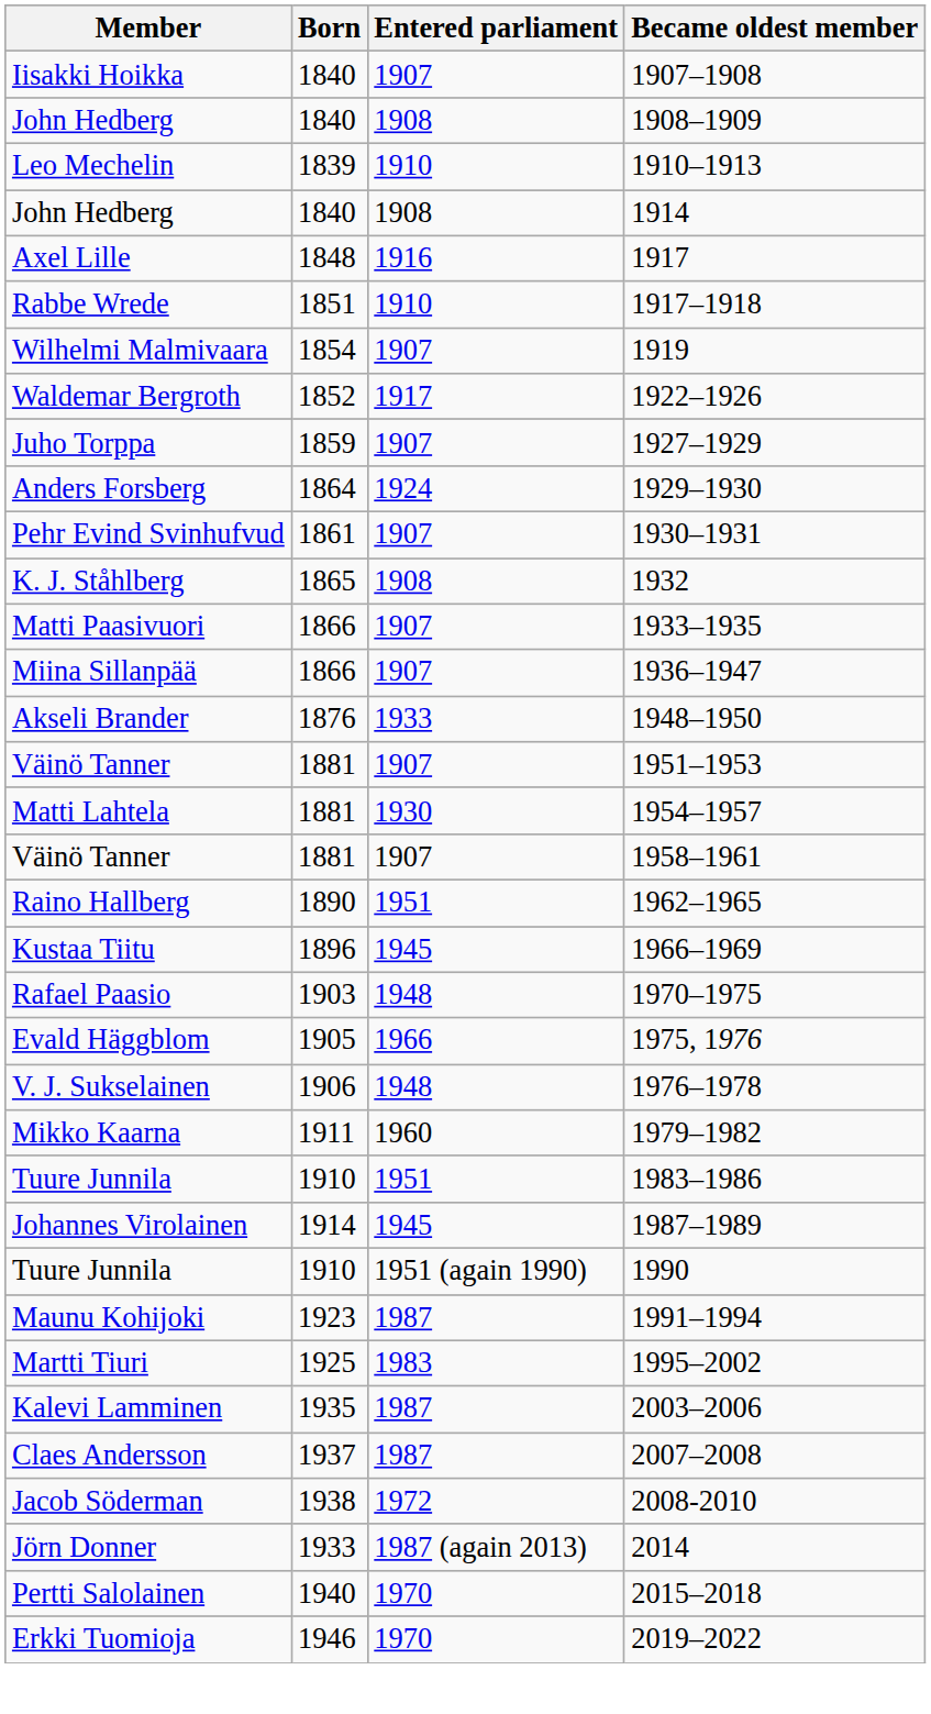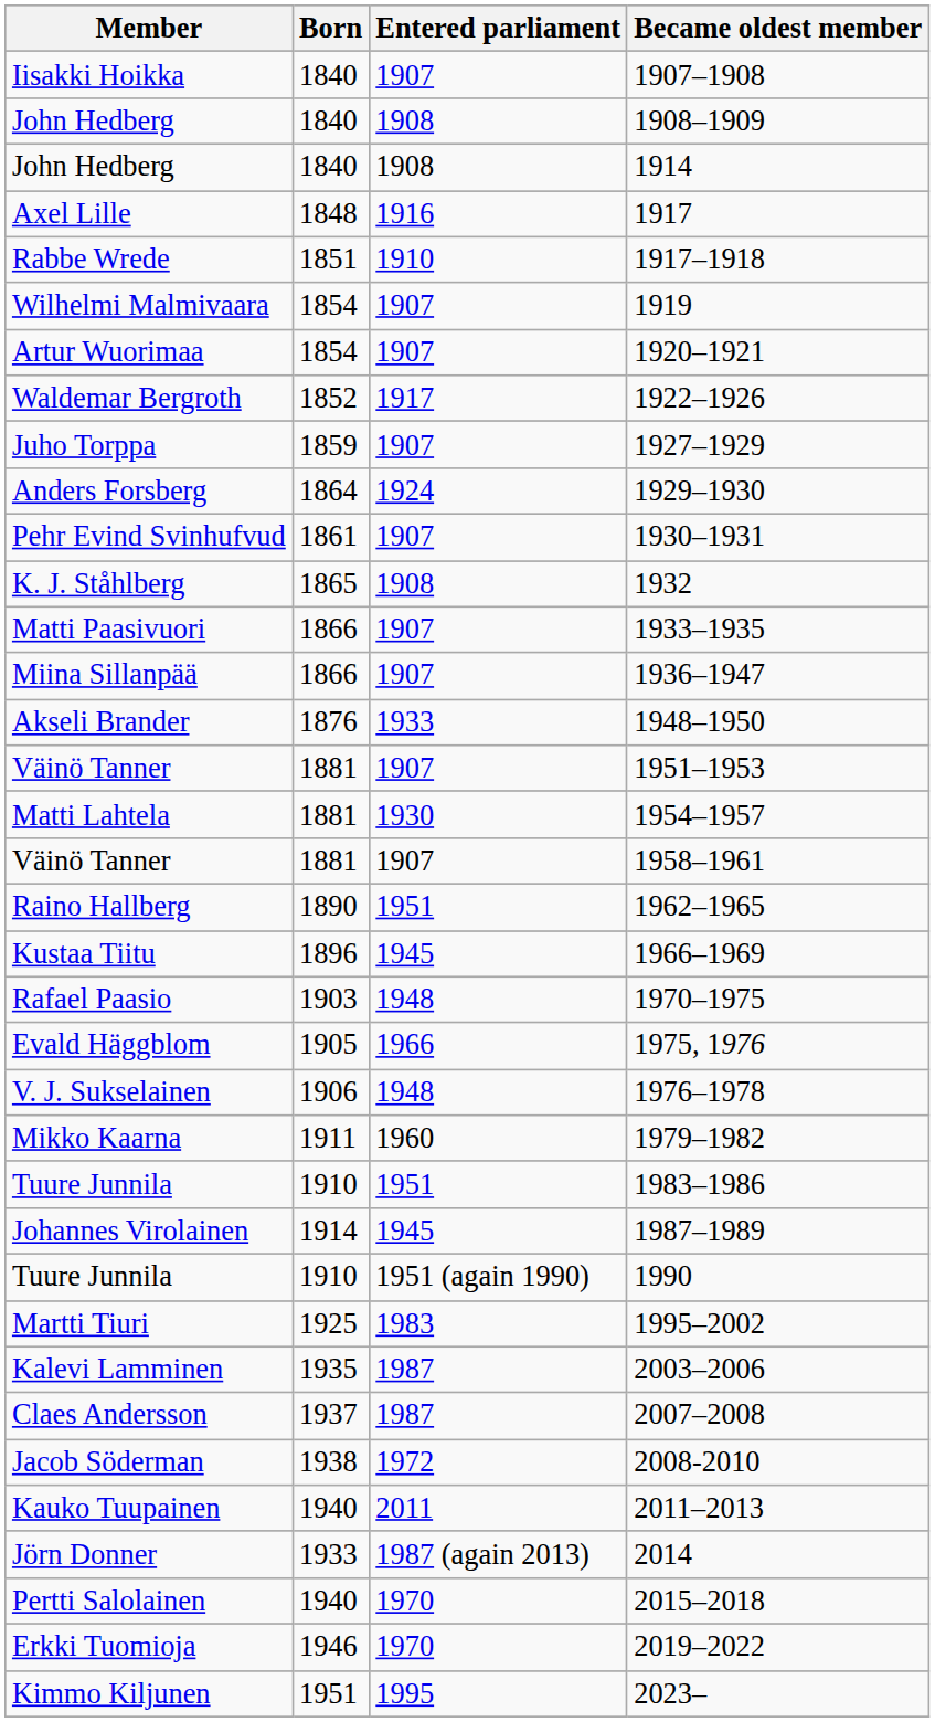- row: Leo Mechelin | 1839 | 1910 | 1910–1913
+ row: Artur Wuorimaa | 1854 | 1907 | 1920–1921
- row: Maunu Kohijoki | 1923 | 1987 | 1991–1994
+ row: Kauko Tuupainen | 1940 | 2011 | 2011–2013
+ row: Kimmo Kiljunen | 1951 | 1995 | 2023–
